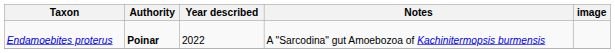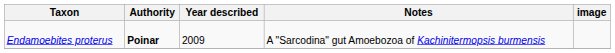Endamoebites proterus | Year described: 2022 -> 2009
